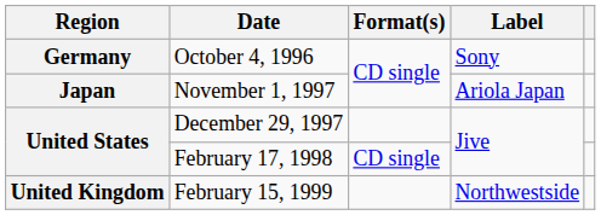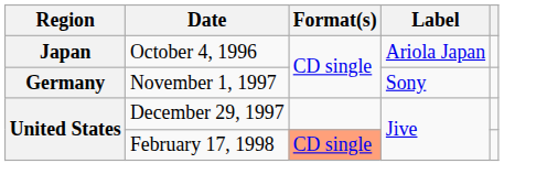October 4, 1996 | Region: Germany -> Japan
October 4, 1996 | Label: Sony -> Ariola Japan
November 1, 1997 | Region: Japan -> Germany
November 1, 1997 | Label: Ariola Japan -> Sony
February 17, 1998 | Format(s): no background -> lightsalmon background
- row: United Kingdom | February 15, 1999 | Northwestside
